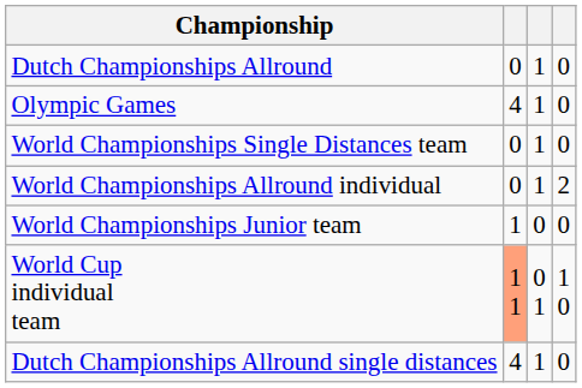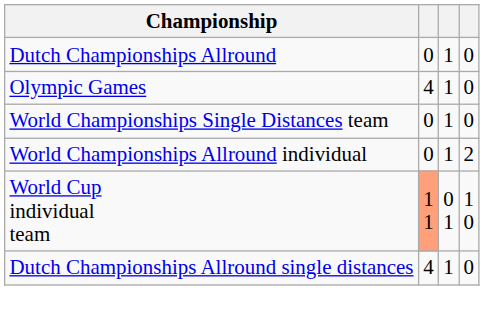- row: World Championships Junior team | 1 | 0 | 0
